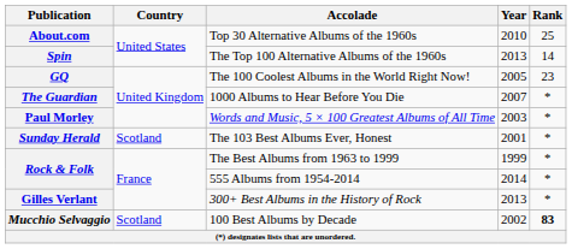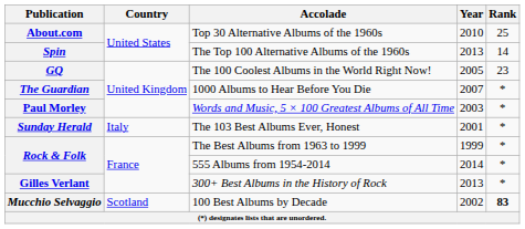Sunday Herald | Country: Scotland -> Italy
